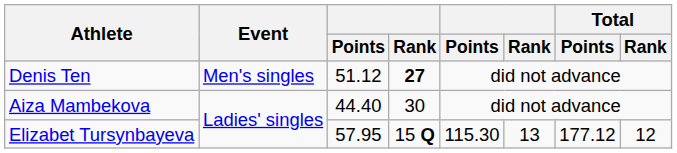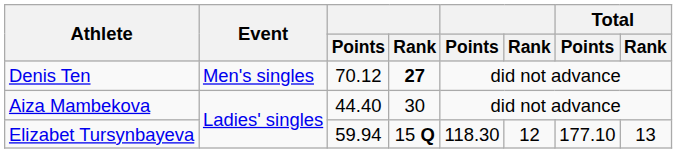Denis Ten | column 3: 51.12 -> 70.12
Elizabet Tursynbayeva | column 3: 57.95 -> 59.94
Elizabet Tursynbayeva | column 5: 115.30 -> 118.30
Elizabet Tursynbayeva | column 6: 13 -> 12
Elizabet Tursynbayeva | Total / Points: 177.12 -> 177.10
Elizabet Tursynbayeva | Total / Rank: 12 -> 13
